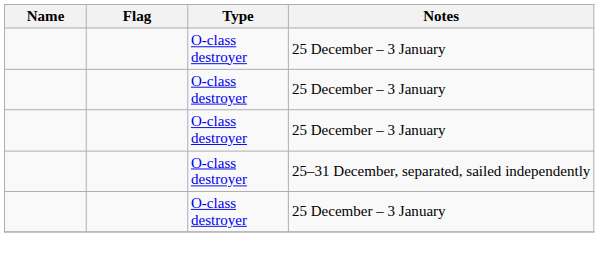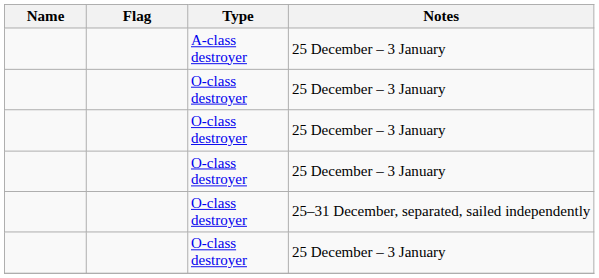+ row: A-class destroyer | 25 December – 3 January
